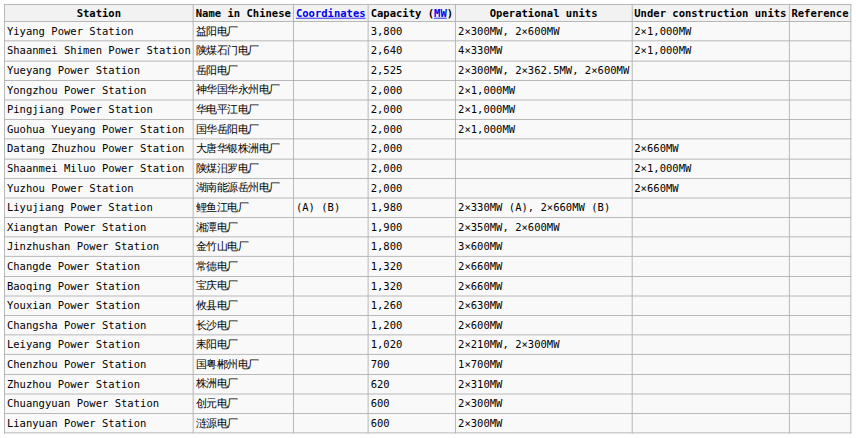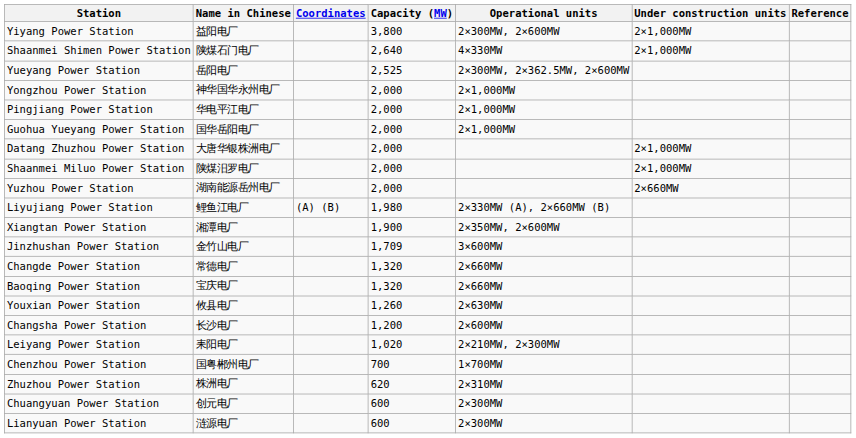Datang Zhuzhou Power Station | Under construction units: 2×660MW -> 2×1,000MW
Jinzhushan Power Station | Capacity (MW): 1,800 -> 1,709
